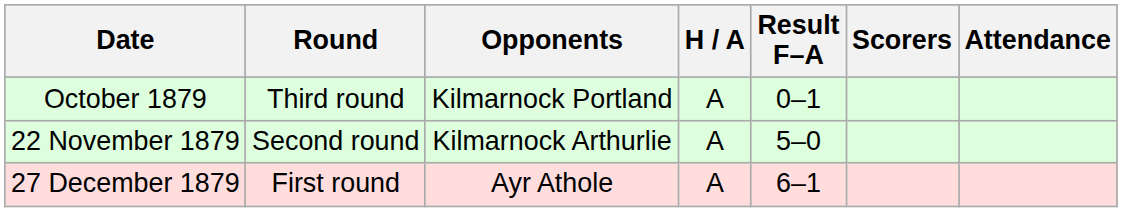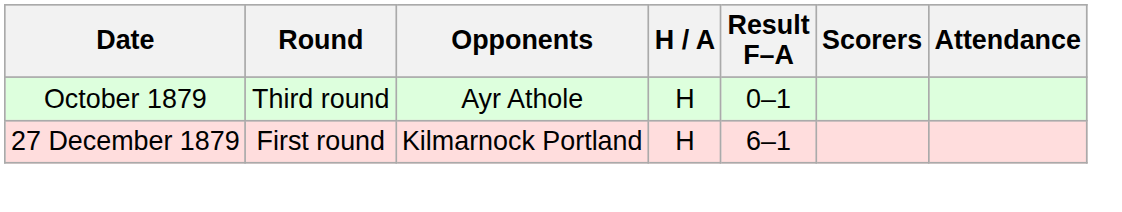October 1879 | Opponents: Kilmarnock Portland -> Ayr Athole
October 1879 | H / A: A -> H
- row: 22 November 1879 | Second round | Kilmarnock Arthurlie | A | 5–0
27 December 1879 | Opponents: Ayr Athole -> Kilmarnock Portland
27 December 1879 | H / A: A -> H
